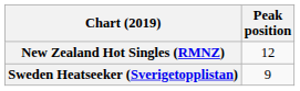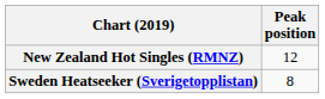Sweden Heatseeker (Sverigetopplistan) | Peak position: 9 -> 8
